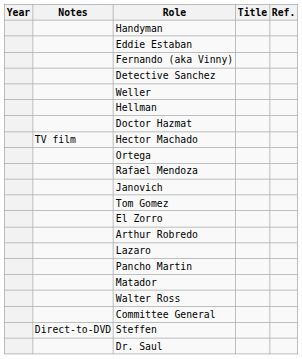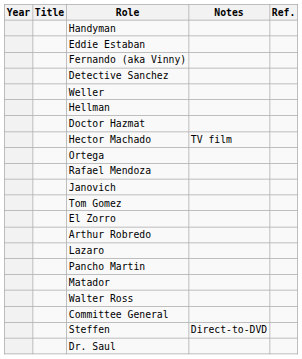columns swapped: Title <-> Notes
